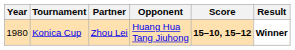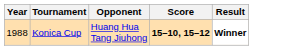- column: Partner | Zhou Lei
Konica Cup | Year: 1980 -> 1988
